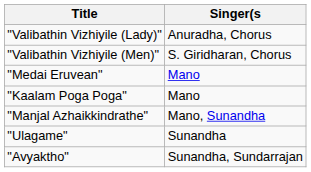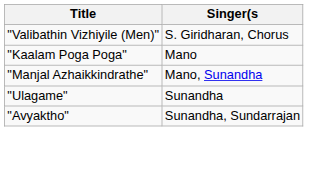- row: "Valibathin Vizhiyile (Lady)" | Anuradha, Chorus
- row: "Medai Eruvean" | Mano
